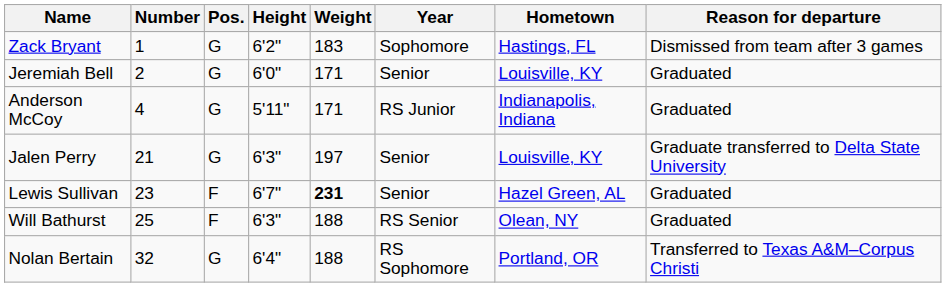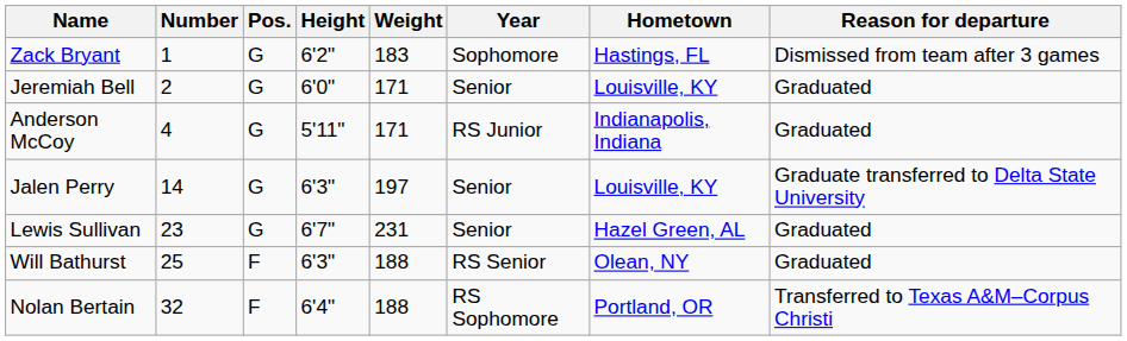Jalen Perry | Number: 21 -> 14
Lewis Sullivan | Pos.: F -> G
Lewis Sullivan | Weight: bold -> normal
Nolan Bertain | Pos.: G -> F
